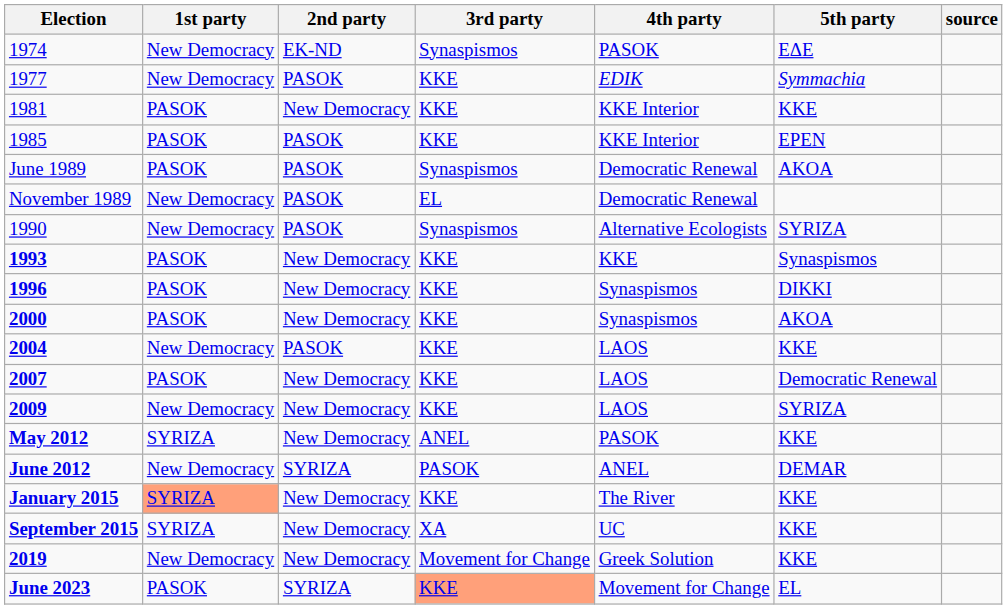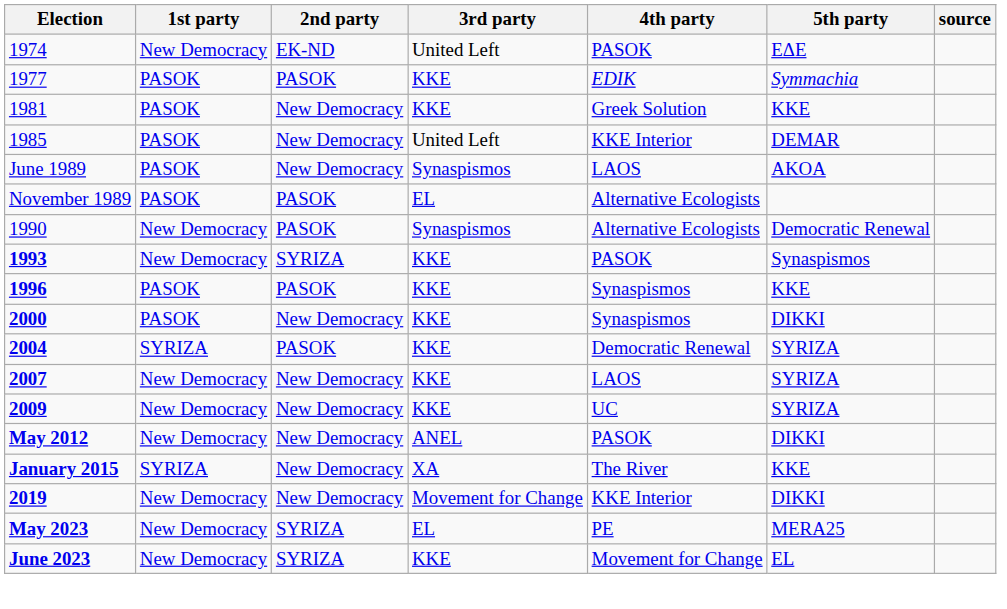1974 | 3rd party: Synaspismos -> United Left
1977 | 1st party: New Democracy -> PASOK
1981 | 4th party: KKE Interior -> Greek Solution
1985 | 2nd party: PASOK -> New Democracy
1985 | 3rd party: KKE -> United Left
1985 | 5th party: EPEN -> DEMAR
June 1989 | 2nd party: PASOK -> New Democracy
June 1989 | 4th party: Democratic Renewal -> LAOS
November 1989 | 1st party: New Democracy -> PASOK
November 1989 | 4th party: Democratic Renewal -> Alternative Ecologists
1990 | 5th party: SYRIZA -> Democratic Renewal
1993 | 1st party: PASOK -> New Democracy
1993 | 2nd party: New Democracy -> SYRIZA
1993 | 4th party: KKE -> PASOK
1996 | 2nd party: New Democracy -> PASOK
1996 | 5th party: DIKKI -> KKE
2000 | 5th party: AKOA -> DIKKI
2004 | 1st party: New Democracy -> SYRIZA
2004 | 4th party: LAOS -> Democratic Renewal
2004 | 5th party: KKE -> SYRIZA
2007 | 1st party: PASOK -> New Democracy
2007 | 5th party: Democratic Renewal -> SYRIZA
2009 | 4th party: LAOS -> UC
May 2012 | 1st party: SYRIZA -> New Democracy
May 2012 | 5th party: KKE -> DIKKI
- row: June 2012 | New Democracy | SYRIZA | PASOK | ANEL | DEMAR
January 2015 | 1st party: lightsalmon background -> no background
January 2015 | 3rd party: KKE -> XA
- row: September 2015 | SYRIZA | New Democracy | XA | UC | KKE
2019 | 4th party: Greek Solution -> KKE Interior
2019 | 5th party: KKE -> DIKKI
+ row: May 2023 | New Democracy | SYRIZA | EL | PE | MERA25
June 2023 | 1st party: PASOK -> New Democracy
June 2023 | 3rd party: lightsalmon background -> no background
